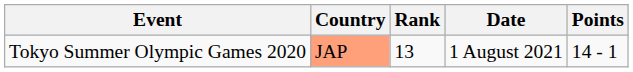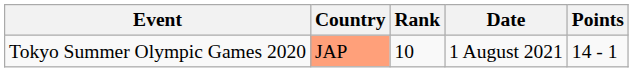Tokyo Summer Olympic Games 2020 | Rank: 13 -> 10
